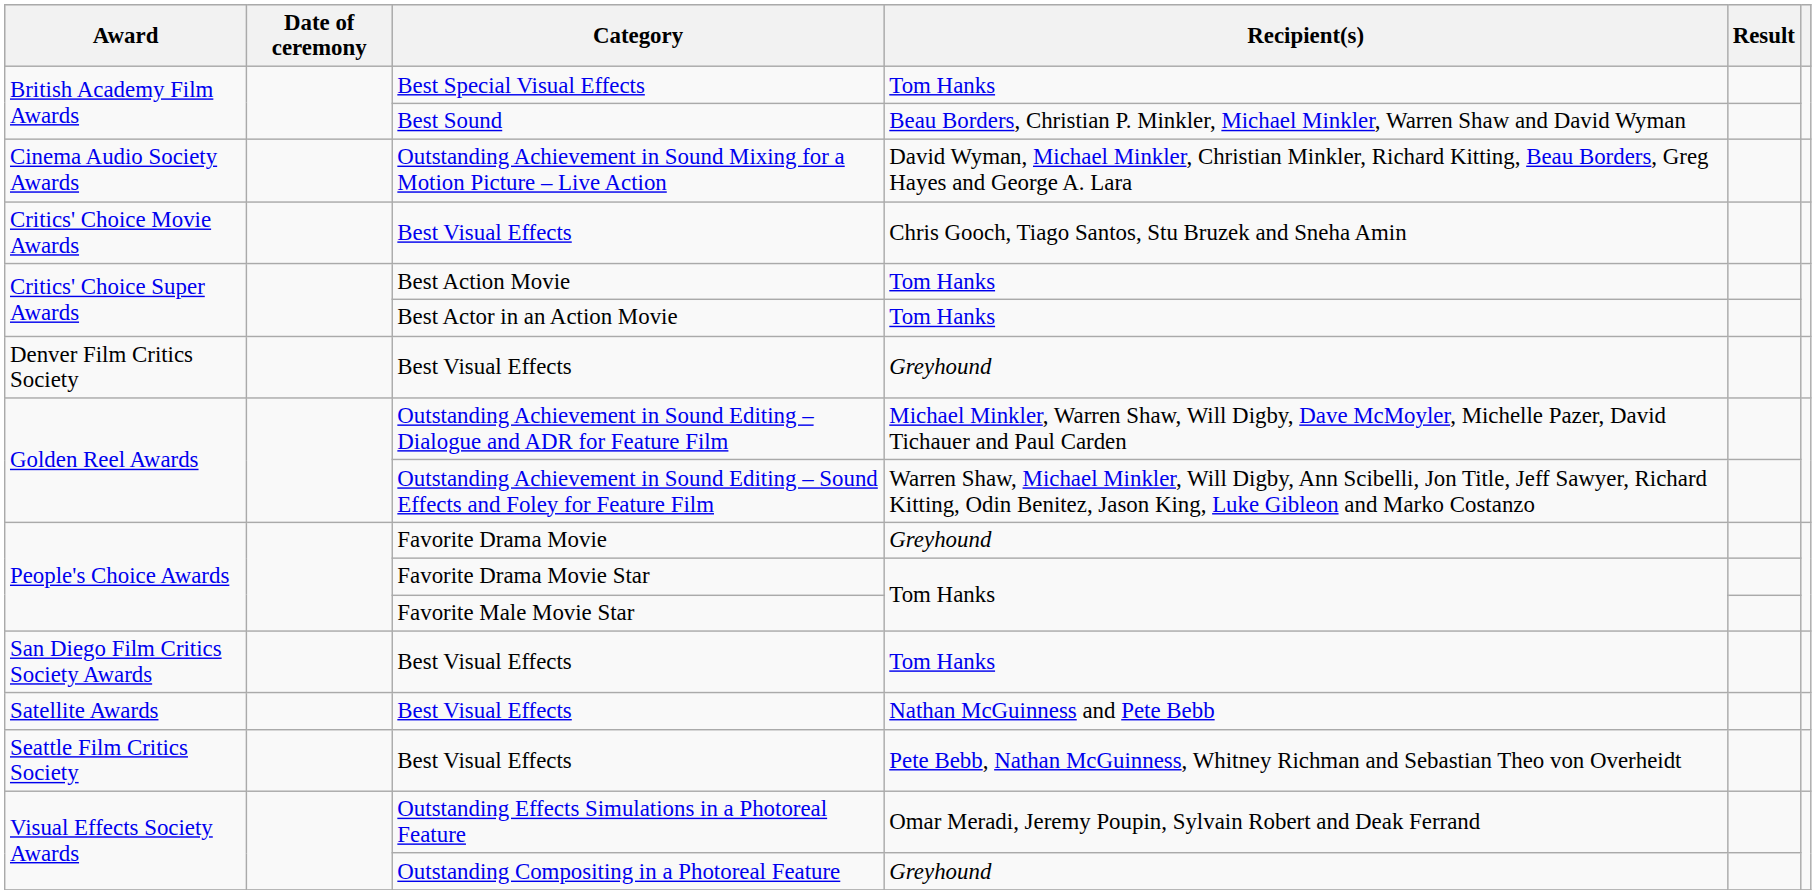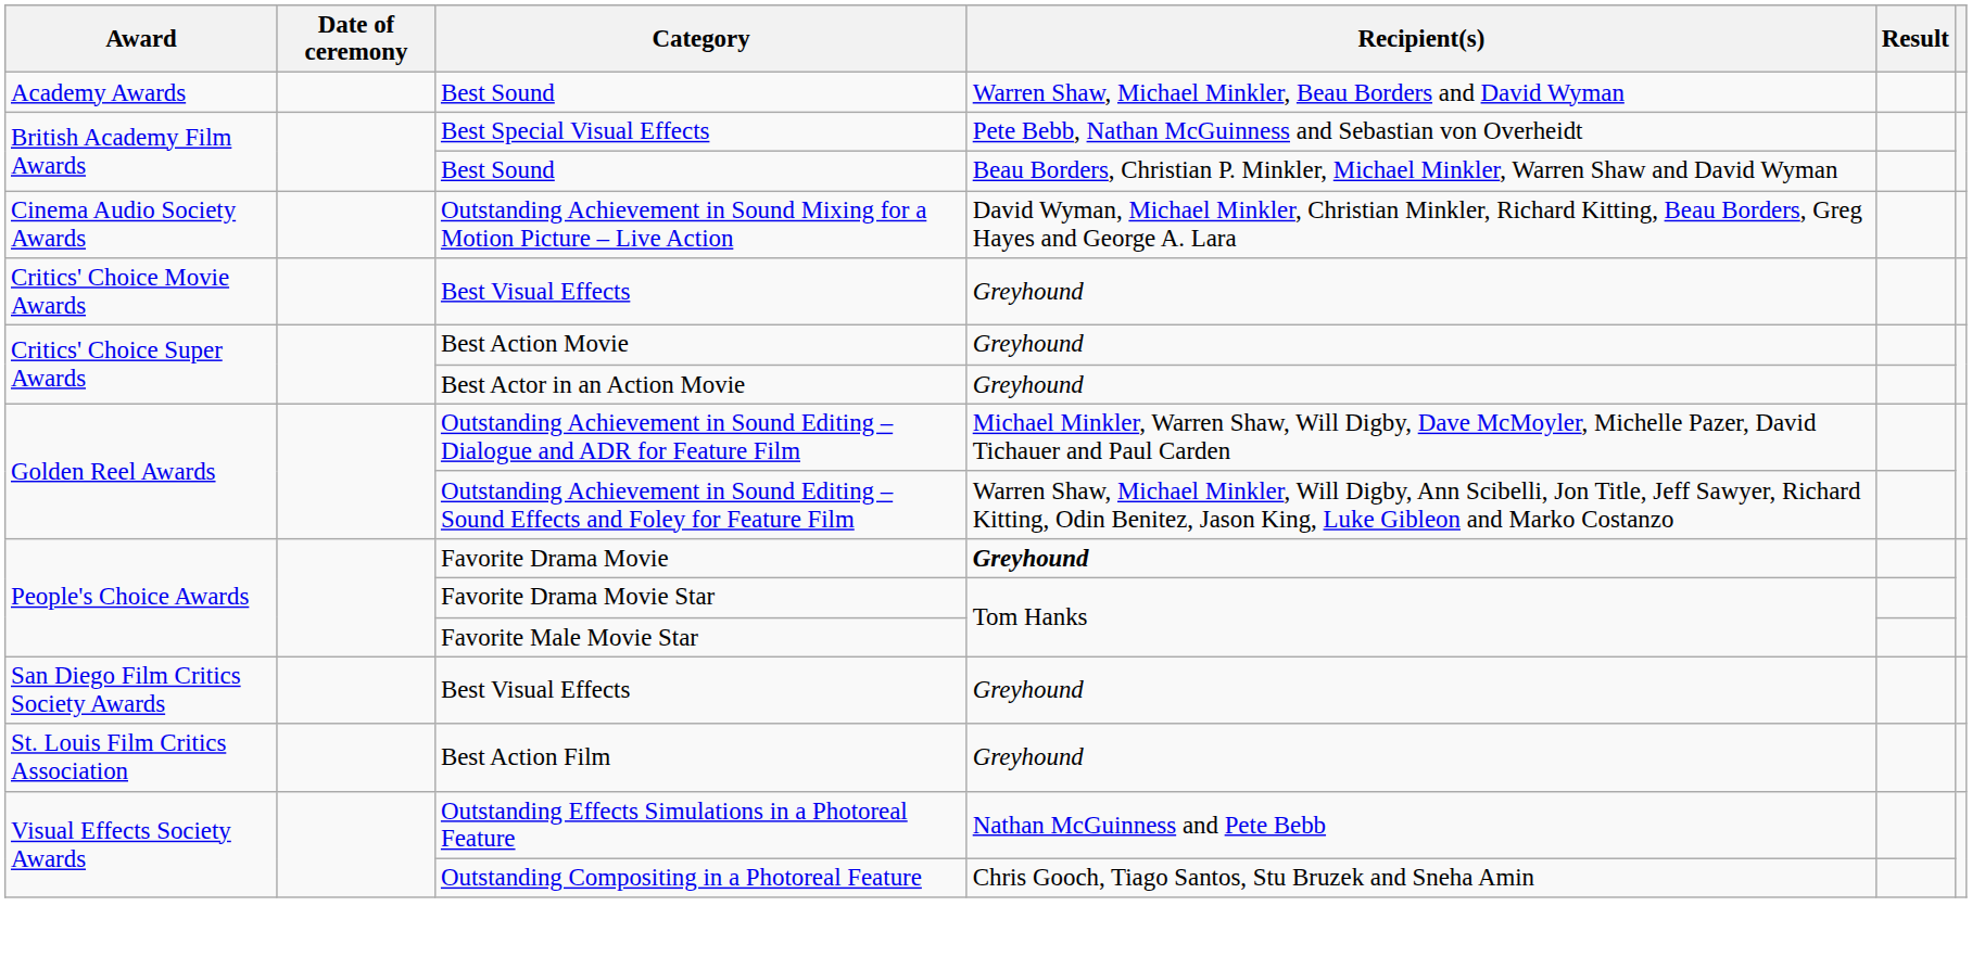+ row: Academy Awards | Best Sound | Warren Shaw, Michael Minkler, Beau Borders and David Wyman
Best Special Visual Effects | Recipient(s): Tom Hanks -> Pete Bebb, Nathan McGuinness and Sebastian von Overheidt
Critics' Choice Movie Awards / Best Visual Effects | Recipient(s): Chris Gooch, Tiago Santos, Stu Bruzek and Sneha Amin -> Greyhound
Best Action Movie | Recipient(s): Tom Hanks -> Greyhound
Best Actor in an Action Movie | Recipient(s): Tom Hanks -> Greyhound
- row: Denver Film Critics Society | Best Visual Effects | Greyhound
Favorite Drama Movie | Recipient(s): normal -> bold
San Diego Film Critics Society Awards / Best Visual Effects | Recipient(s): Tom Hanks -> Greyhound
- row: Satellite Awards | Best Visual Effects | Nathan McGuinness and Pete Bebb
- row: Seattle Film Critics Society | Best Visual Effects | Pete Bebb, Nathan McGuinness, Whitney Richman and Sebastian Theo von Overheidt
+ row: St. Louis Film Critics Association | Best Action Film | Greyhound
Outstanding Effects Simulations in a Photoreal Feature | Recipient(s): Omar Meradi, Jeremy Poupin, Sylvain Robert and Deak Ferrand -> Nathan McGuinness and Pete Bebb
Outstanding Compositing in a Photoreal Feature | Recipient(s): Greyhound -> Chris Gooch, Tiago Santos, Stu Bruzek and Sneha Amin
